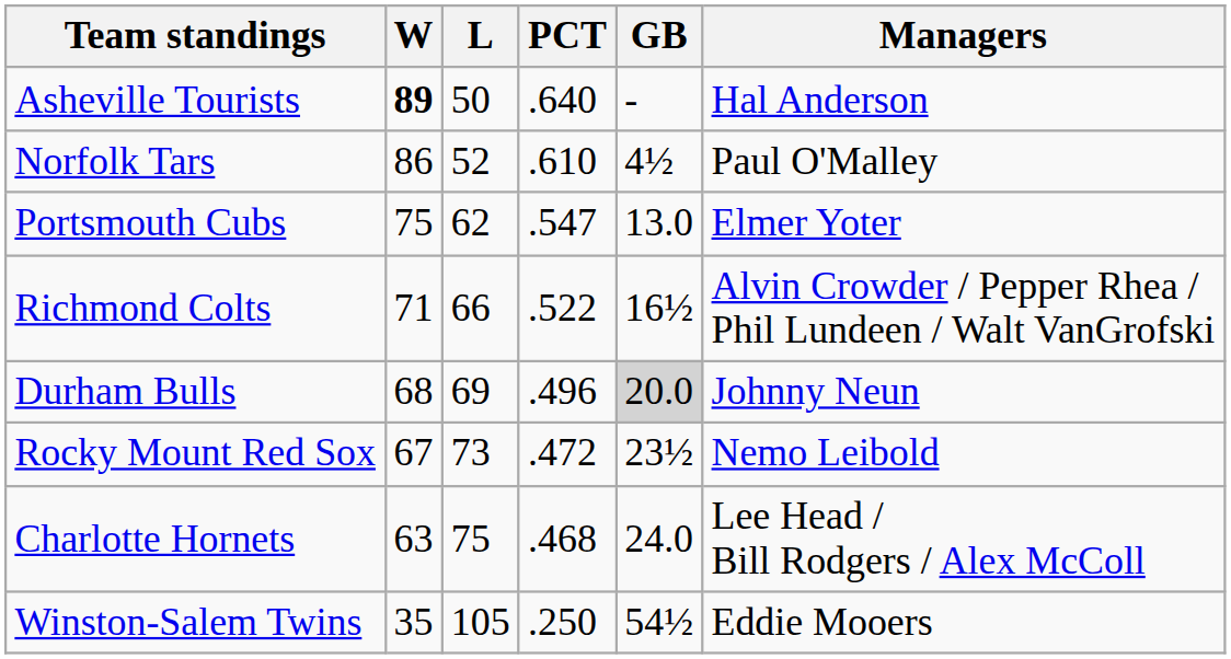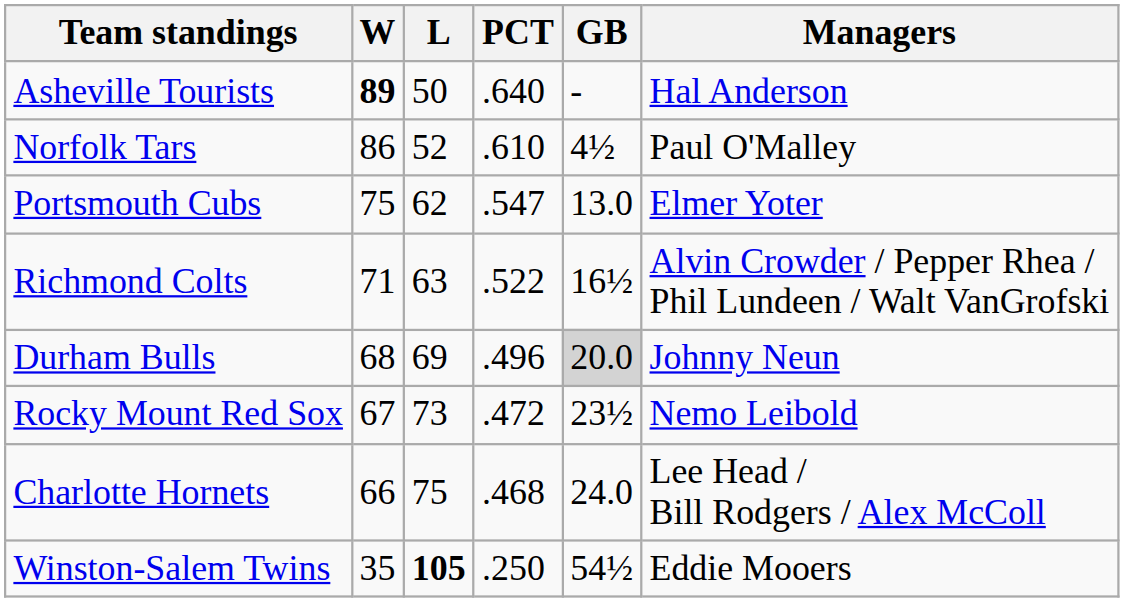Richmond Colts | L: 66 -> 63
Charlotte Hornets | W: 63 -> 66
Winston-Salem Twins | L: normal -> bold
